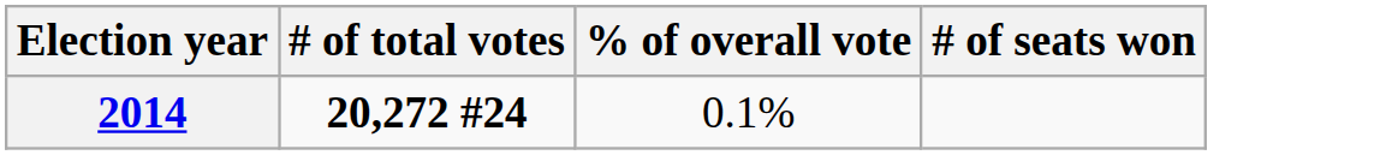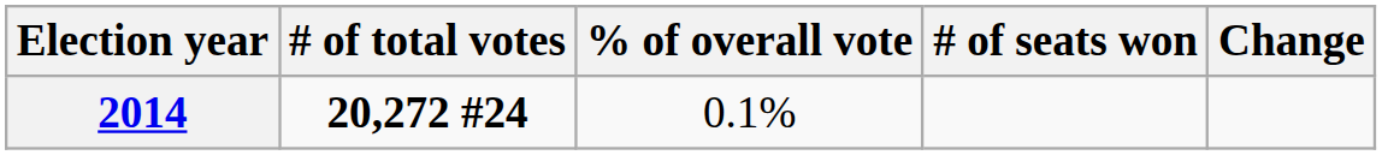+ column: Change
